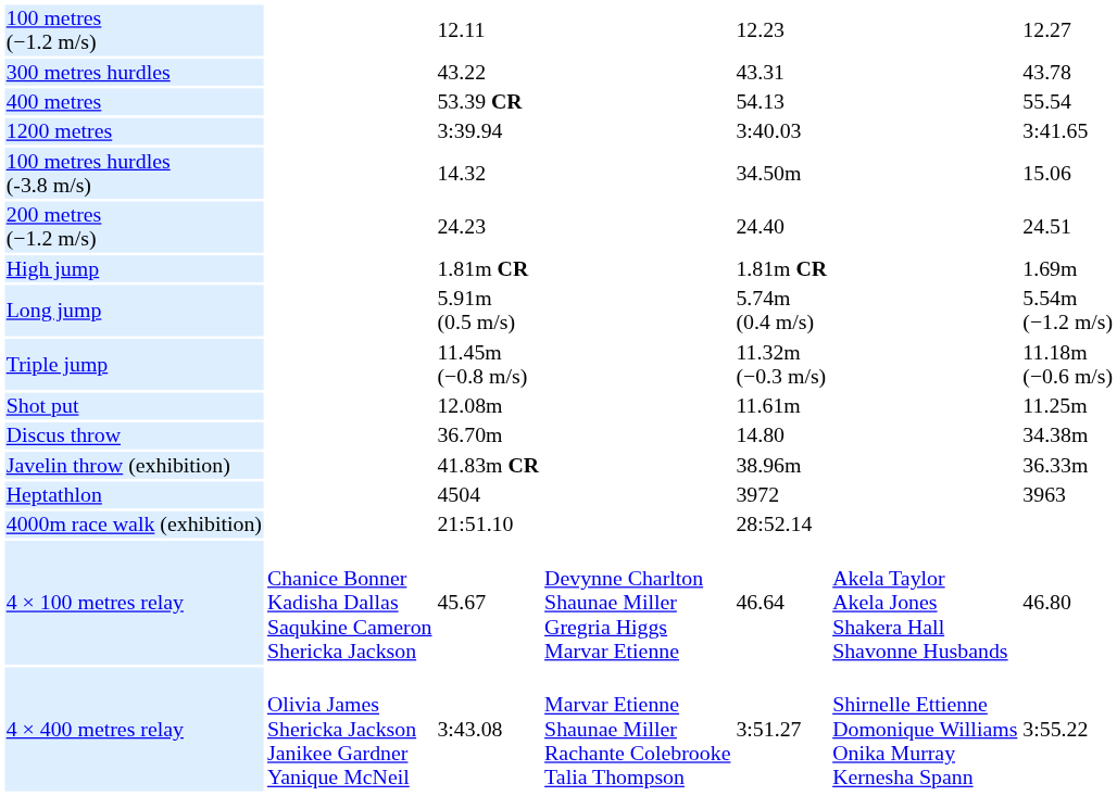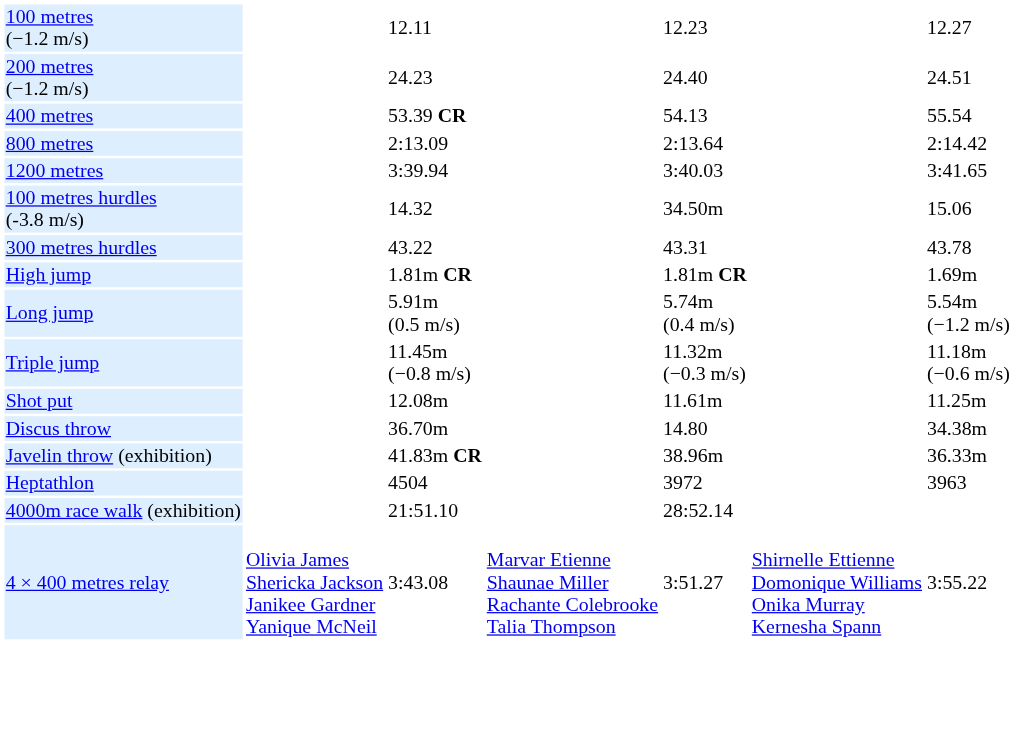rows swapped: 200 metres (−1.2 m/s) <-> 300 metres hurdles
+ row: 800 metres | 2:13.09 | 2:13.64 | 2:14.42
- row: 4 × 100 metres relay | Chanice Bonner Kadisha Dallas Saqukine Cameron Shericka Jackson | 45.67 | Devynne Charlton Shaunae Miller Gregria Higgs Marvar Etienne | 46.64 | Akela Taylor Akela Jones Shakera Hall Shavonne Husbands | 46.80
